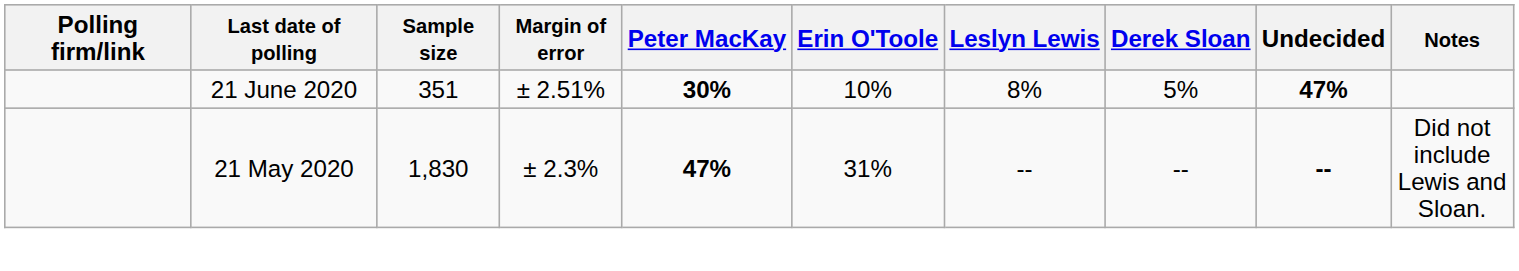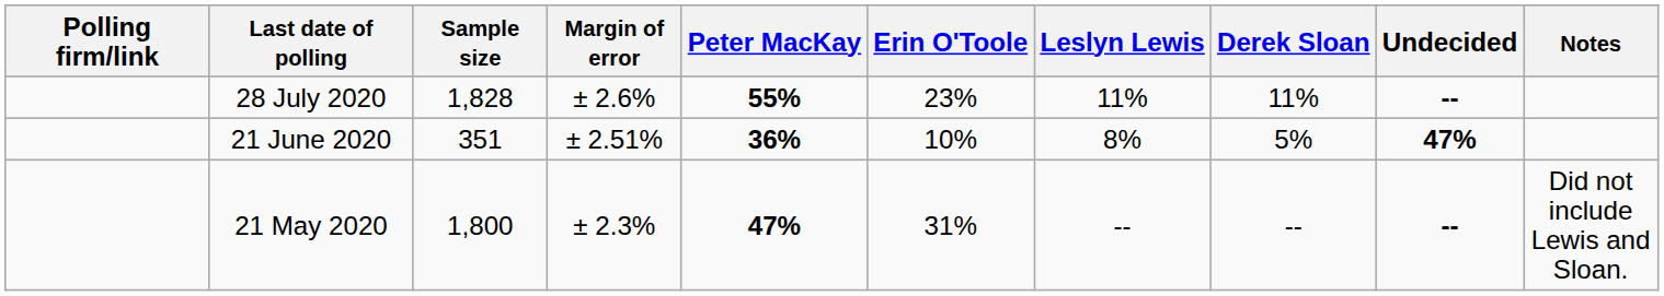+ row: 28 July 2020 | 1,828 | ± 2.6% | 55% | 23% | 11% | 11% | --
21 June 2020 | Peter MacKay: 30% -> 36%
21 May 2020 | Sample size: 1,830 -> 1,800
